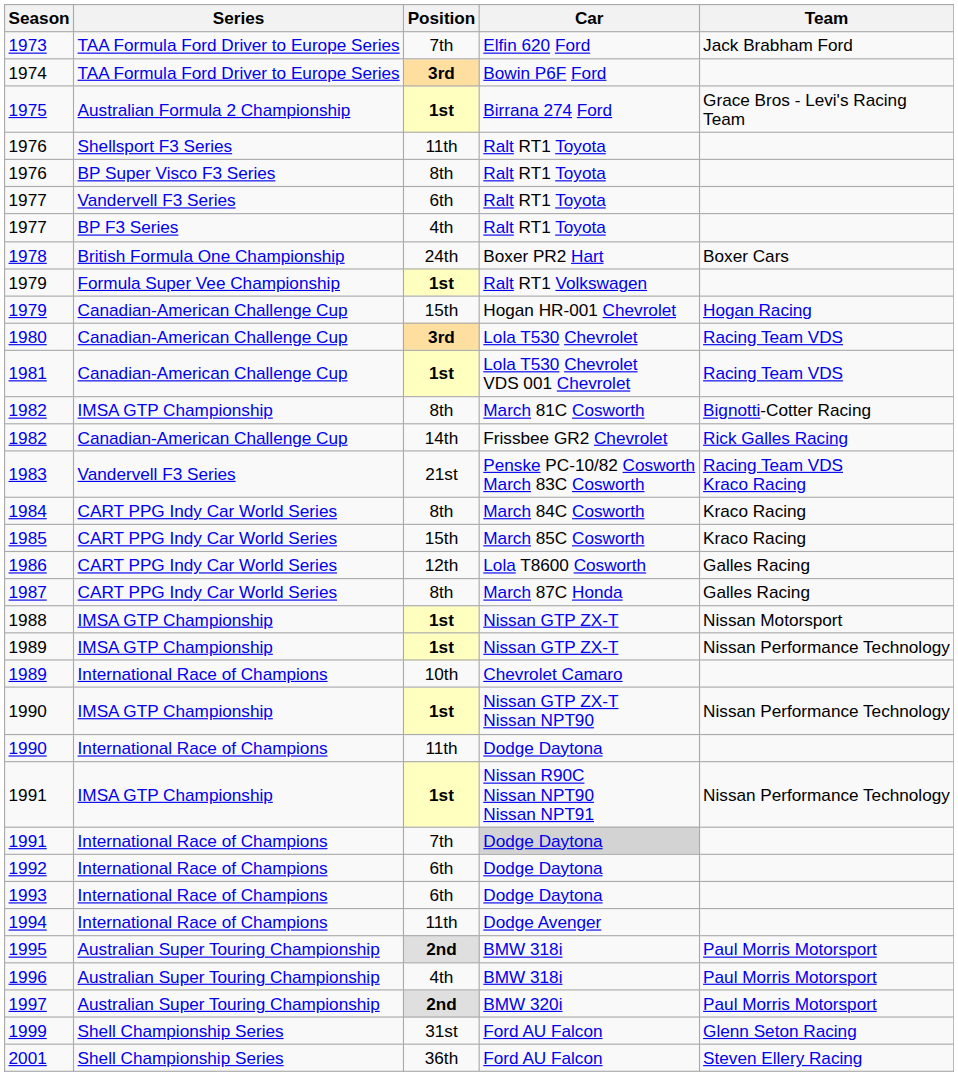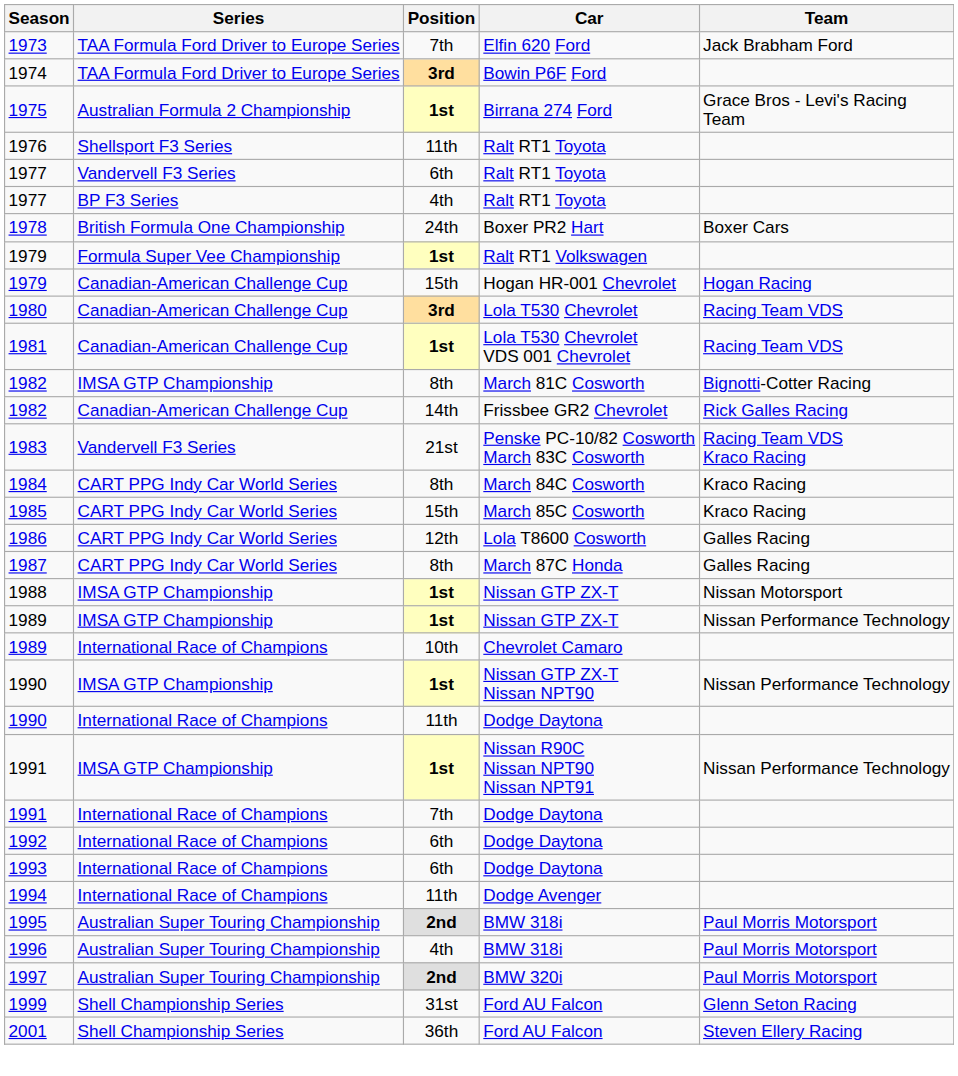- row: 1976 | BP Super Visco F3 Series | 8th | Ralt RT1 Toyota
1991 / 7th | Car: lightgrey background -> no background
